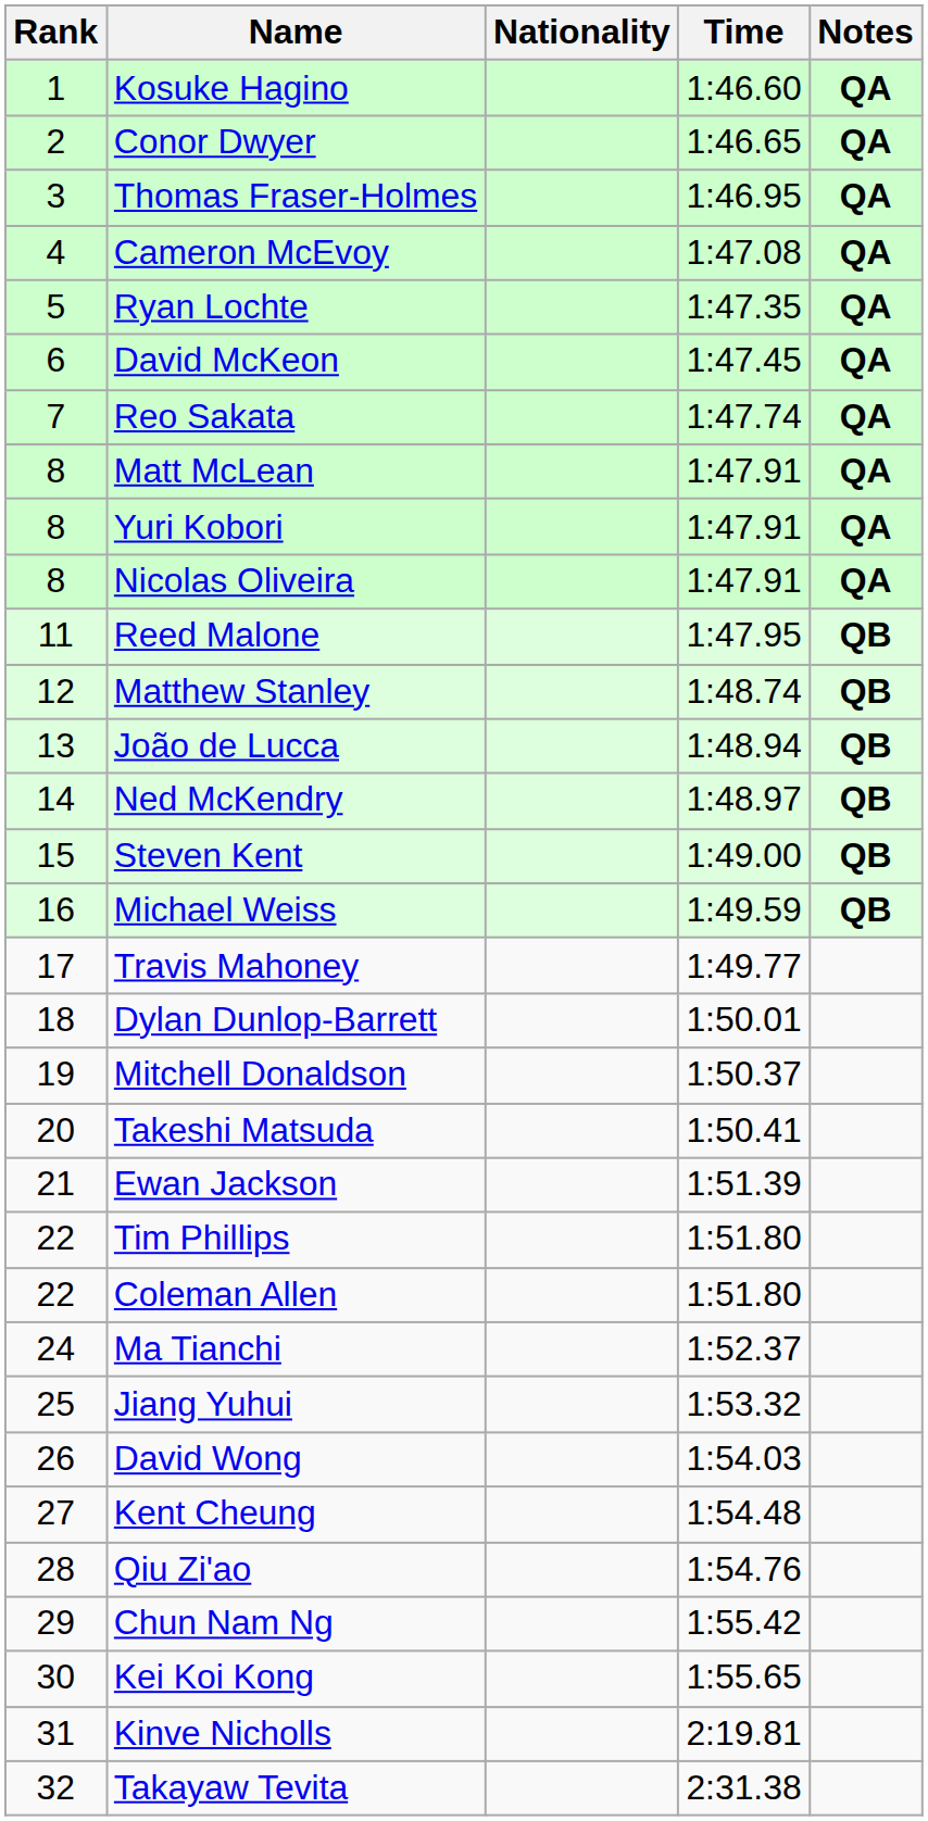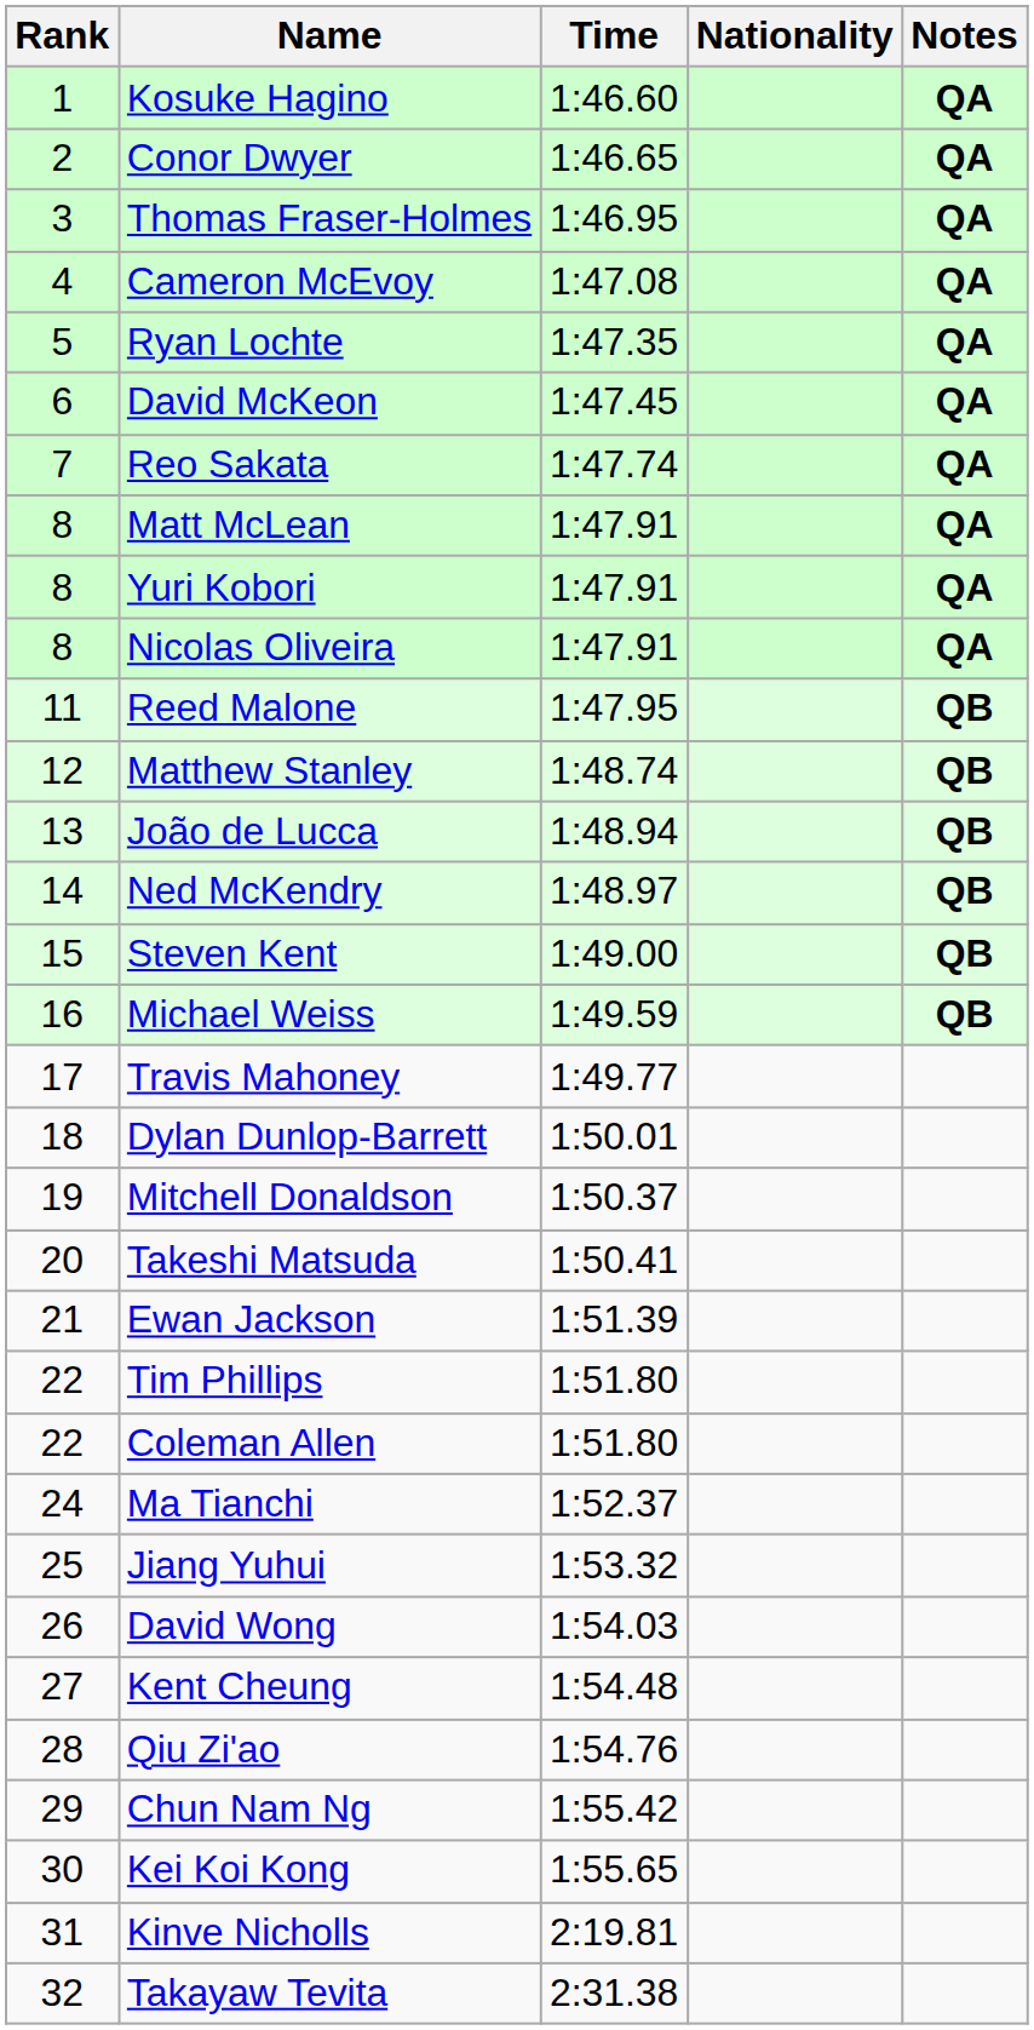columns swapped: Nationality <-> Time
